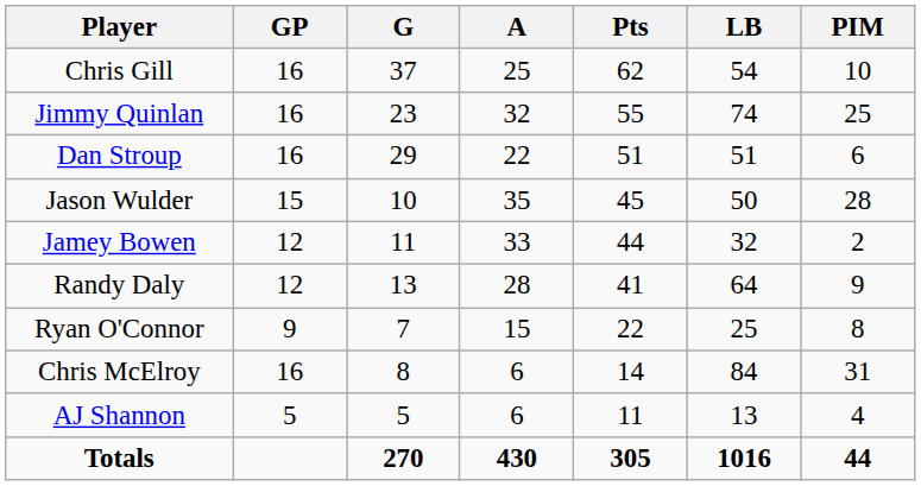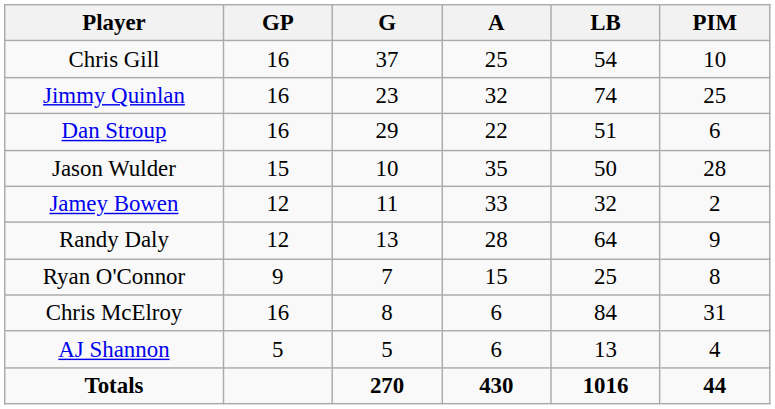- column: Pts | 62 | 55 | 51 | 45 | 44 | 41 | 22 | 14 | 11 | 305
